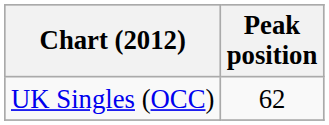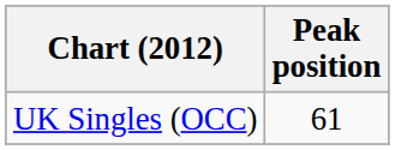UK Singles (OCC) | Peak position: 62 -> 61
